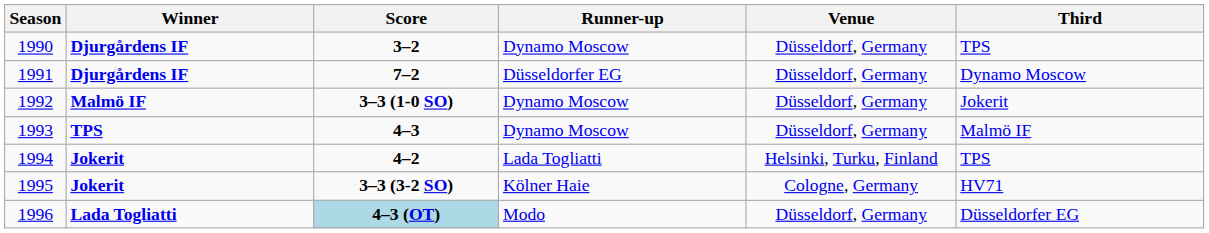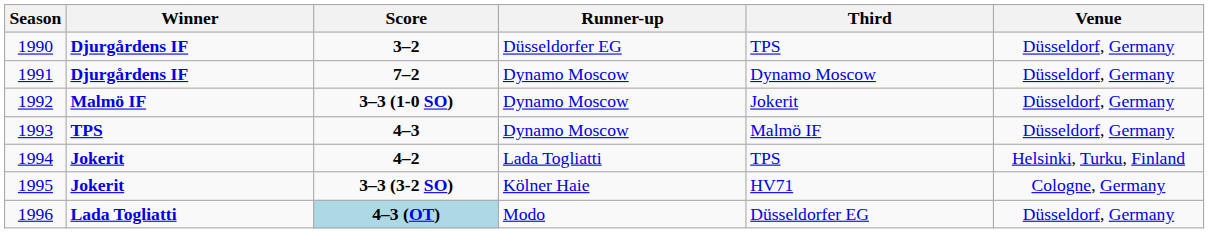columns swapped: Third <-> Venue
1990 | Runner-up: Dynamo Moscow -> Düsseldorfer EG
1991 | Runner-up: Düsseldorfer EG -> Dynamo Moscow
